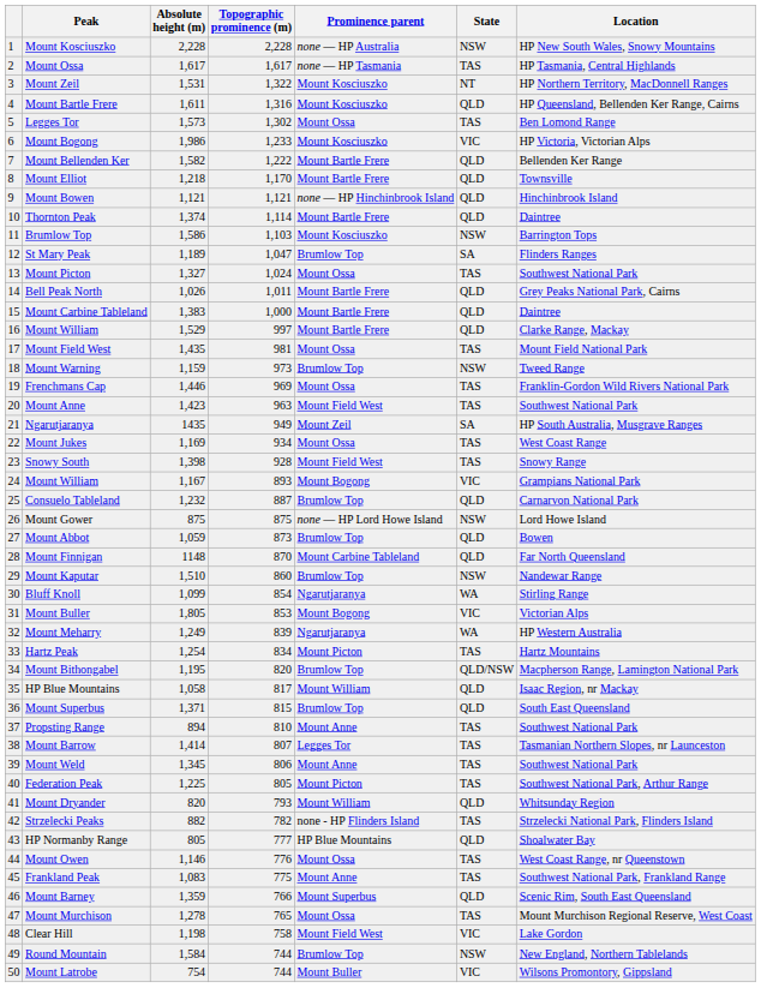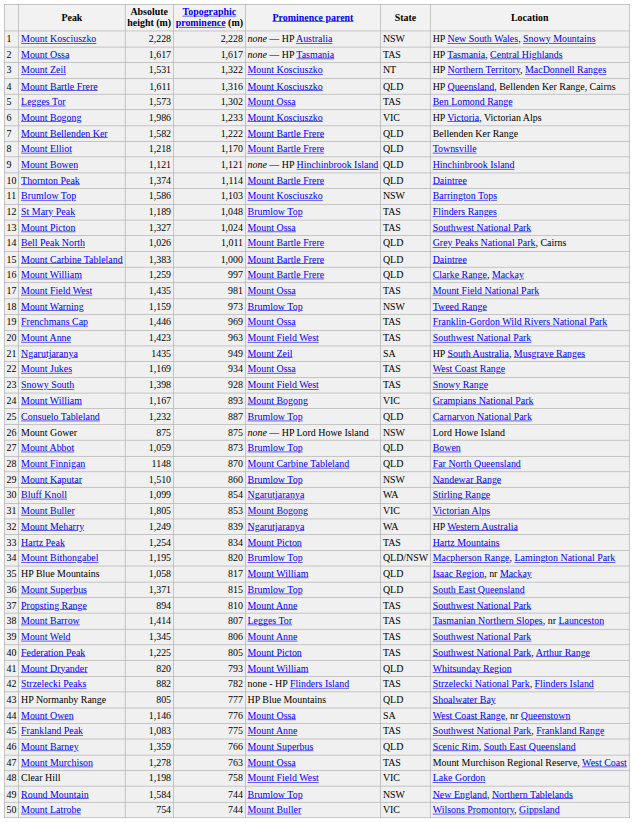St Mary Peak | Topographic prominence (m): 1,047 -> 1,048
St Mary Peak | State: SA -> TAS
16 / Mount William | Absolute height (m): 1,529 -> 1,259
Mount Owen | State: TAS -> SA
Mount Murchison | Topographic prominence (m): 765 -> 763
